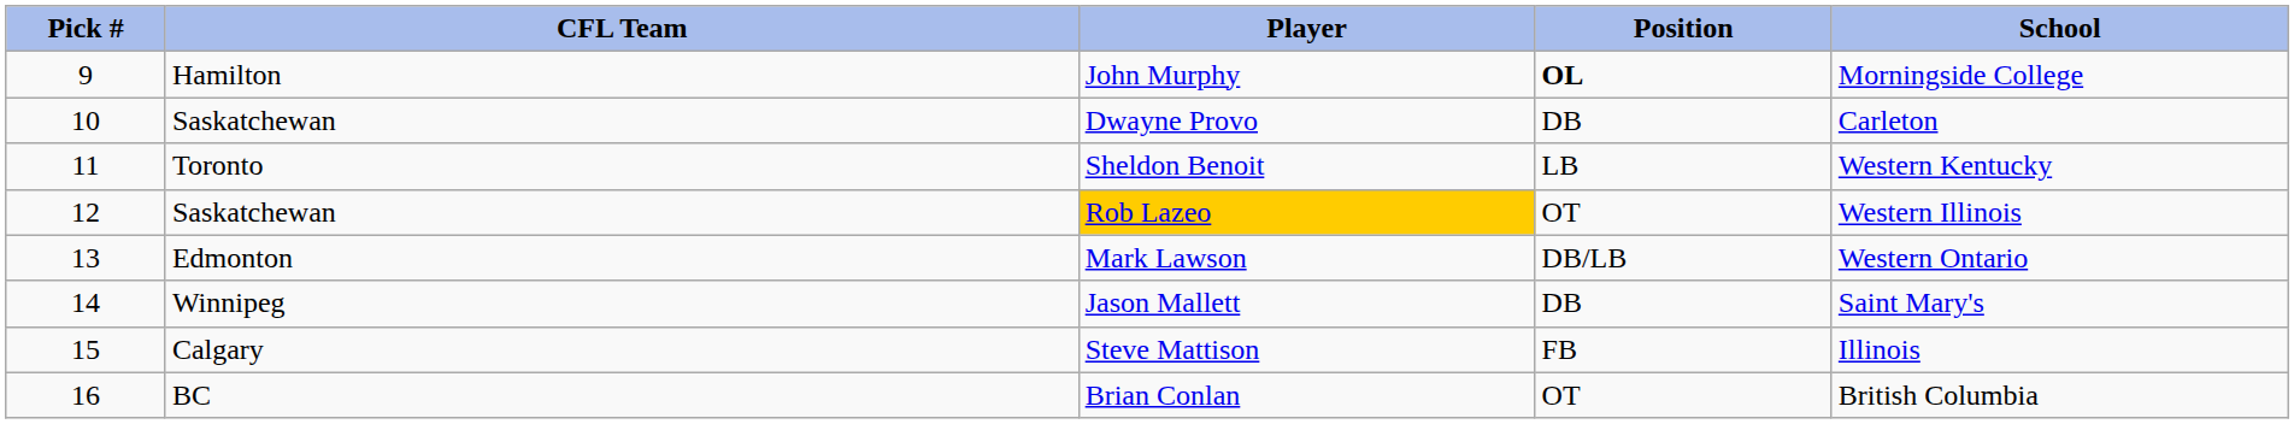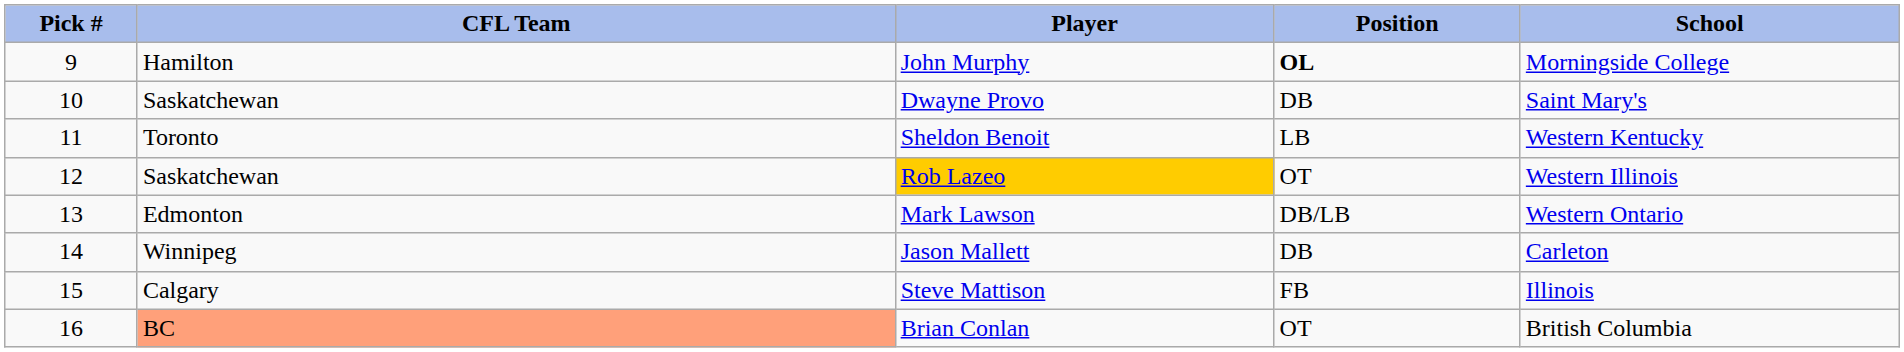Dwayne Provo | School: Carleton -> Saint Mary's
Jason Mallett | School: Saint Mary's -> Carleton
Brian Conlan | CFL Team: no background -> lightsalmon background
